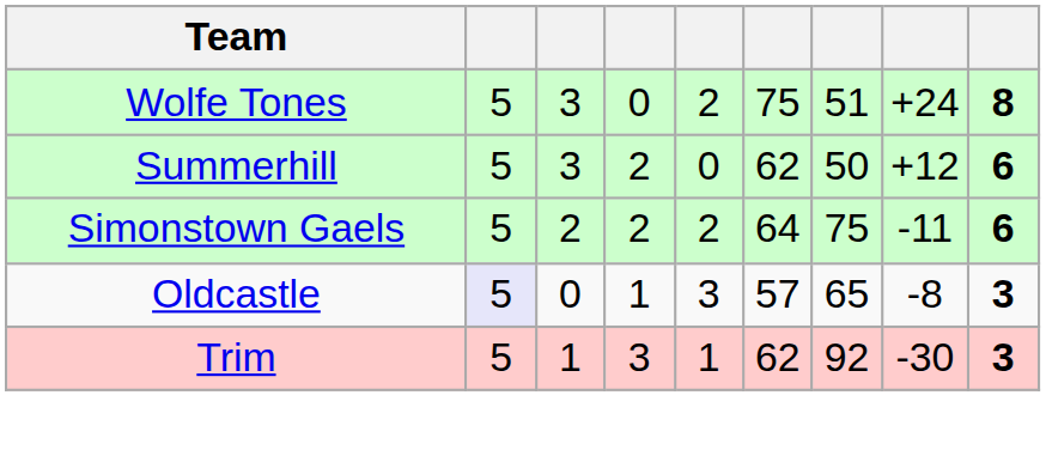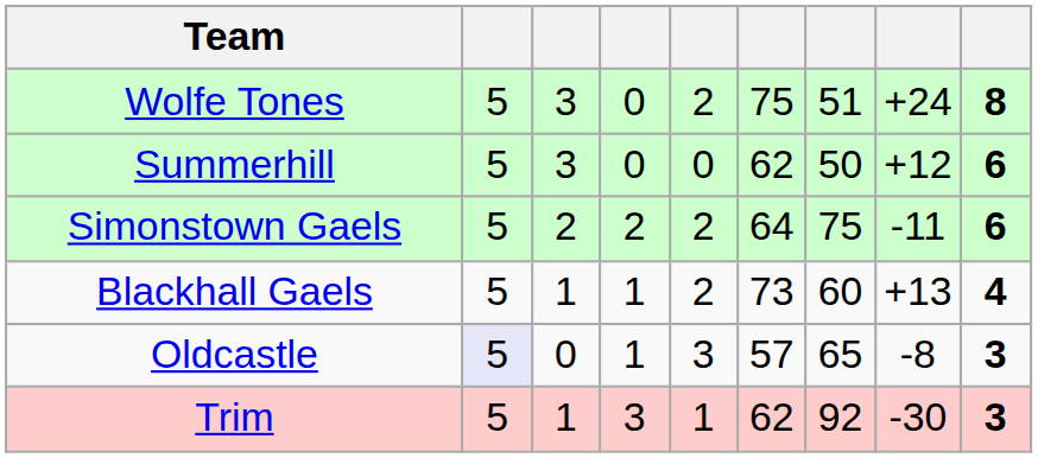Summerhill | column 4: 2 -> 0
+ row: Blackhall Gaels | 5 | 1 | 1 | 2 | 73 | 60 | +13 | 4
